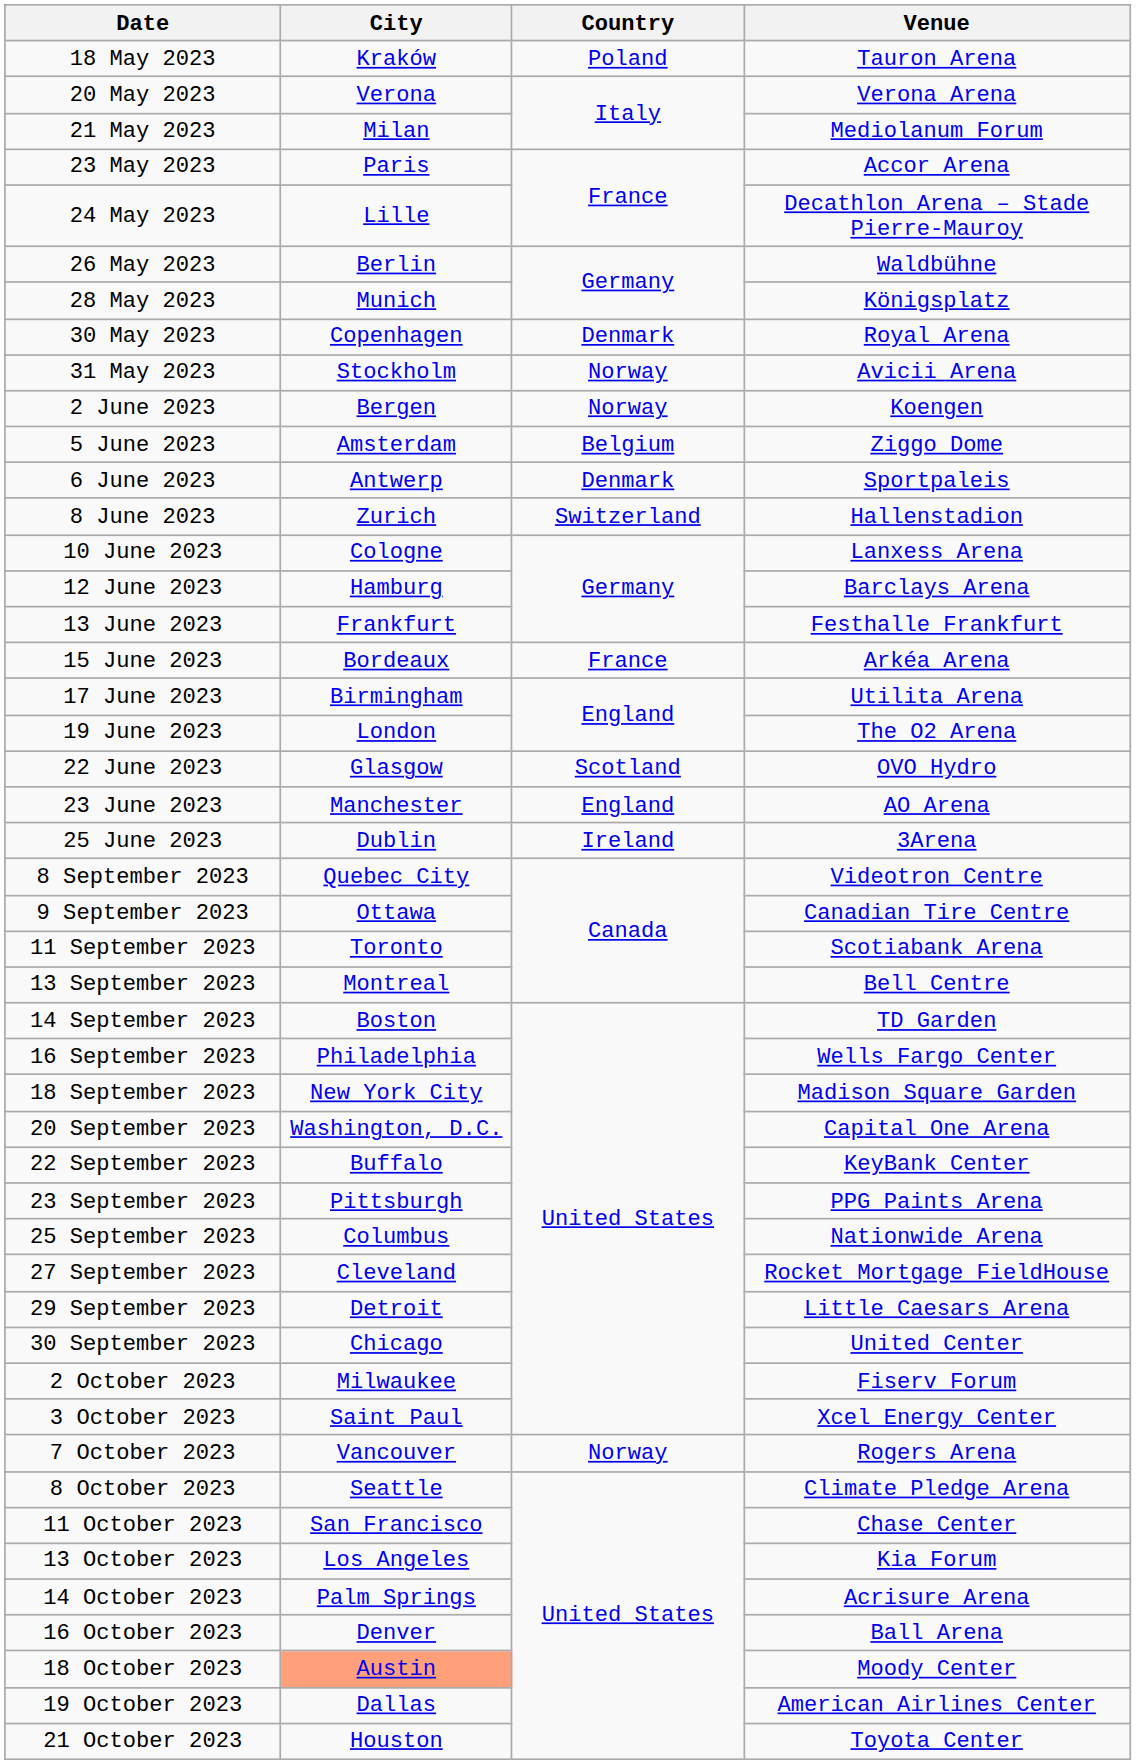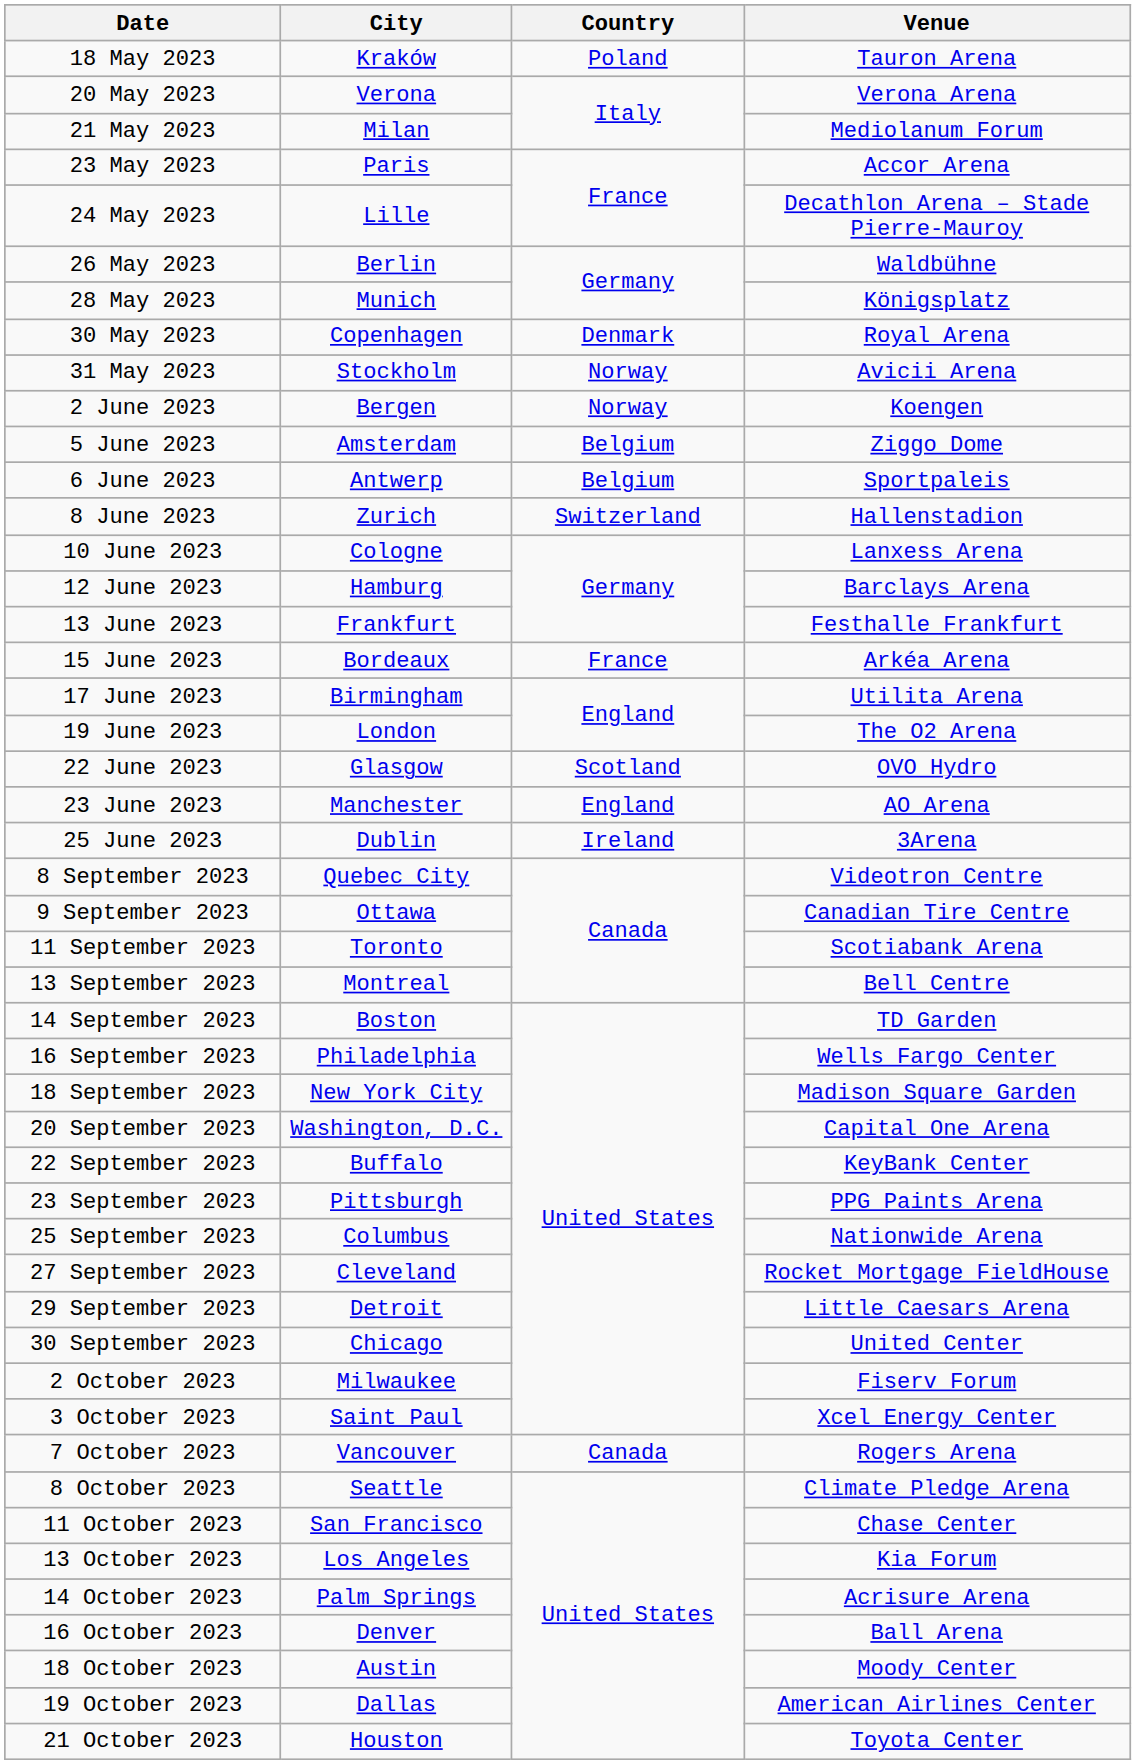6 June 2023 | Country: Denmark -> Belgium
7 October 2023 | Country: Norway -> Canada
18 October 2023 | City: lightsalmon background -> no background
